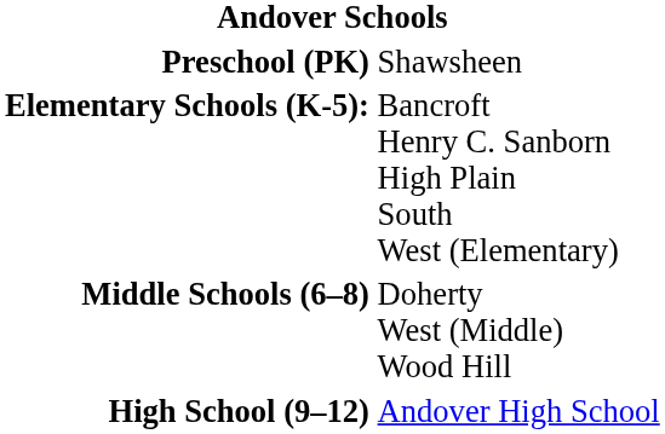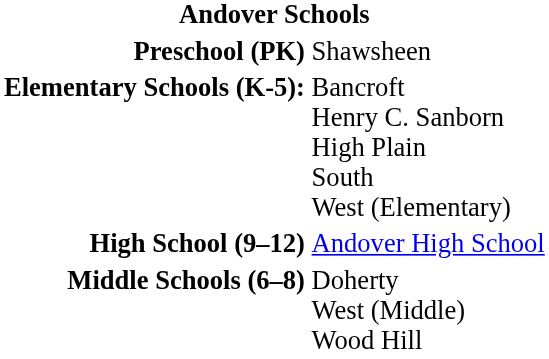rows swapped: Middle Schools (6–8) <-> High School (9–12)
